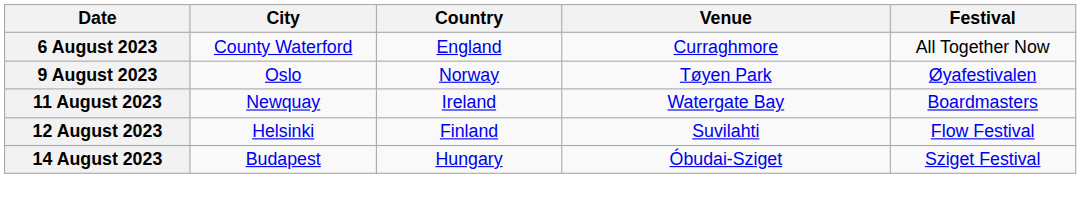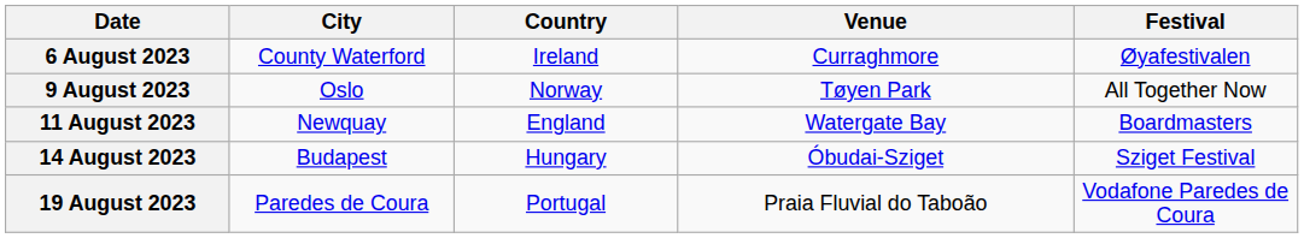6 August 2023 | Country: England -> Ireland
6 August 2023 | Festival: All Together Now -> Øyafestivalen
9 August 2023 | Festival: Øyafestivalen -> All Together Now
11 August 2023 | Country: Ireland -> England
- row: 12 August 2023 | Helsinki | Finland | Suvilahti | Flow Festival
+ row: 19 August 2023 | Paredes de Coura | Portugal | Praia Fluvial do Taboão | Vodafone Paredes de Coura
